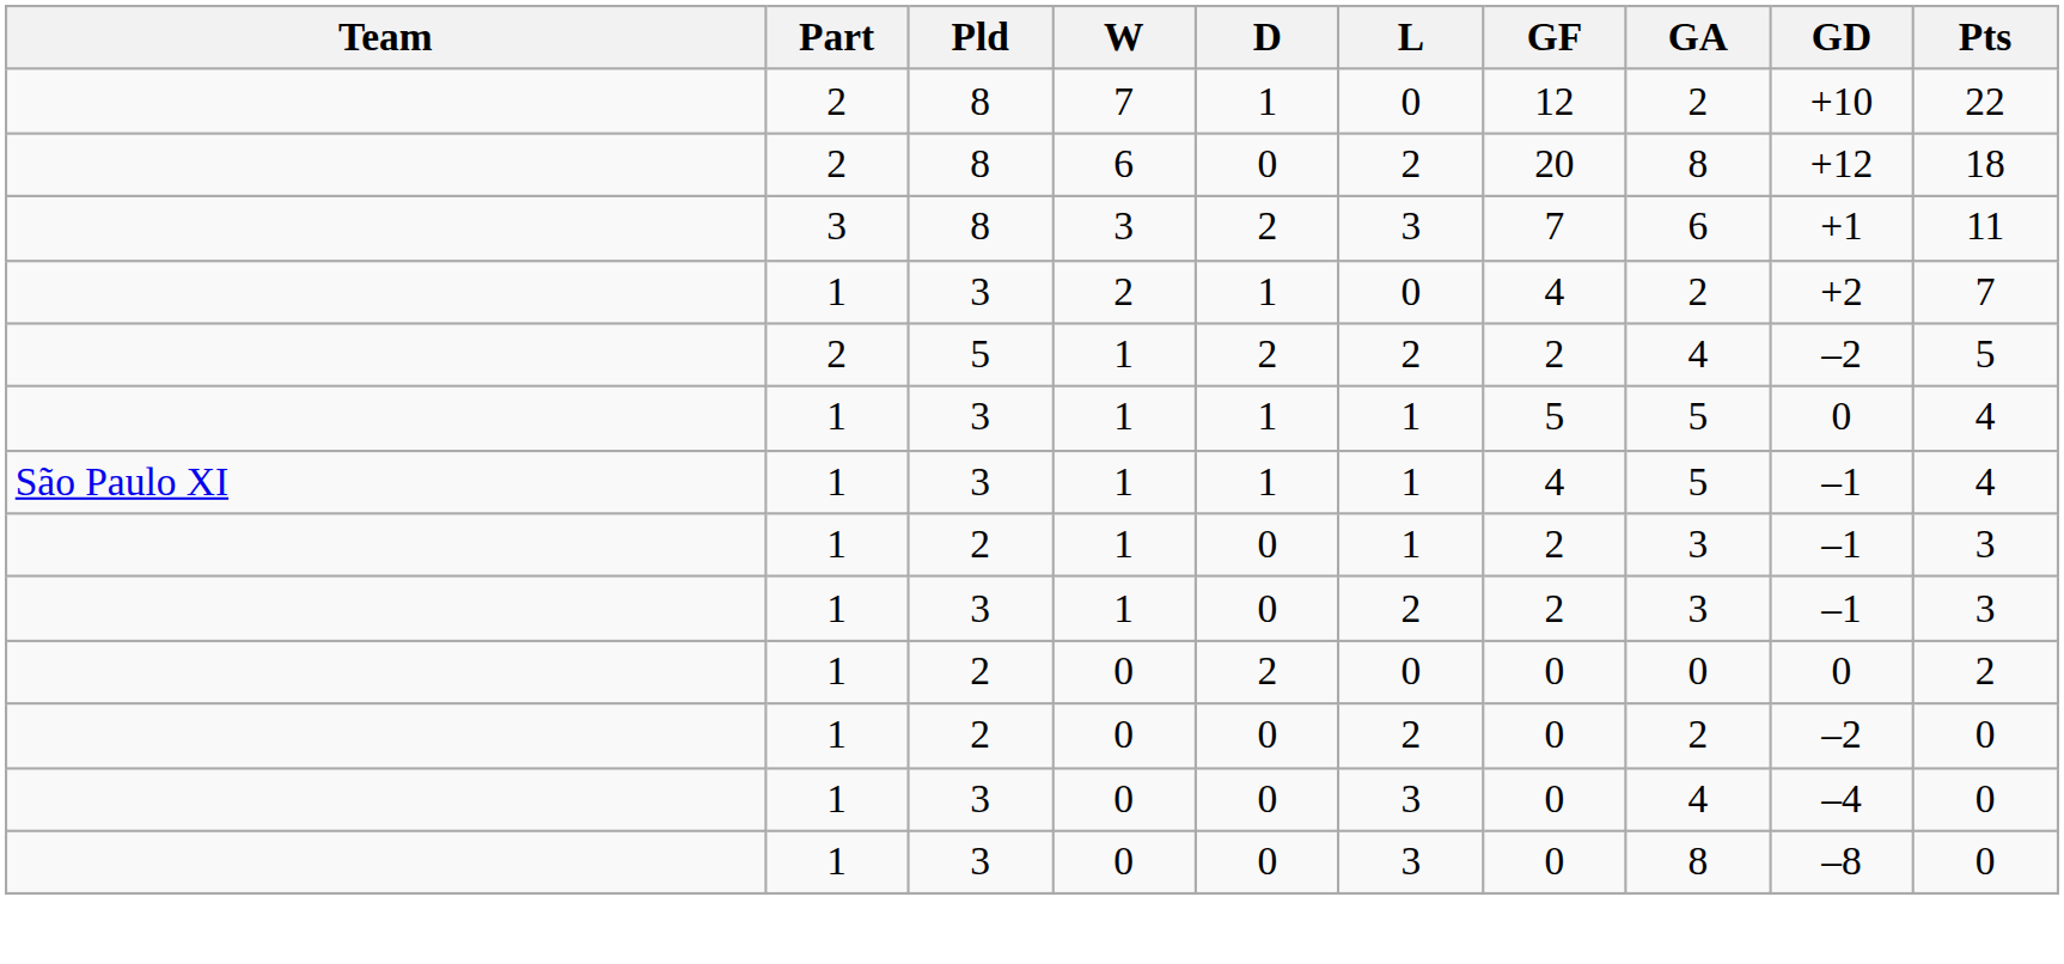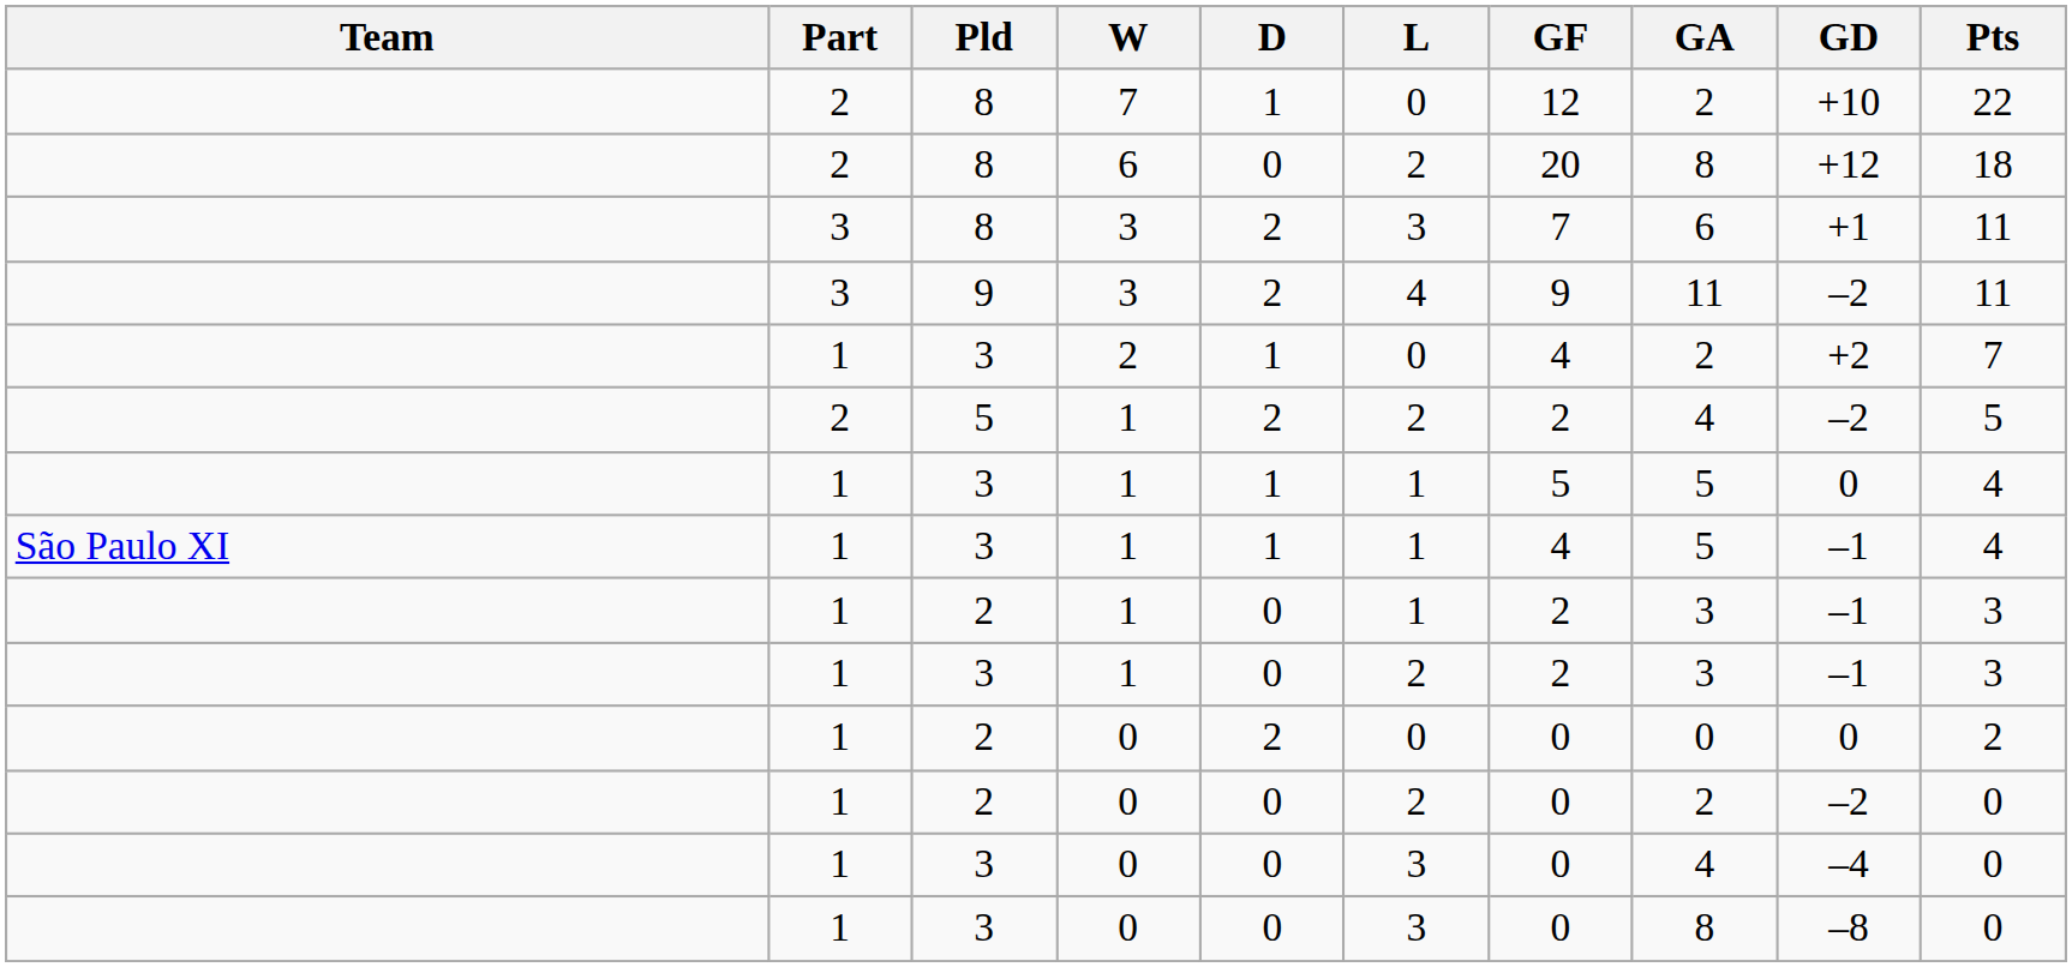+ row: 3 | 9 | 3 | 2 | 4 | 9 | 11 | –2 | 11
